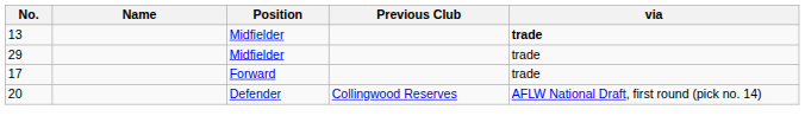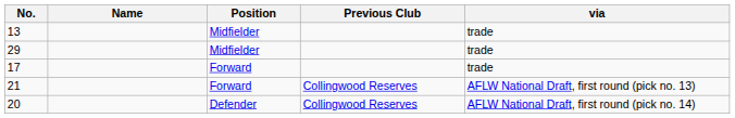13 | via: bold -> normal
+ row: 21 | Forward | Collingwood Reserves | AFLW National Draft, first round (pick no. 13)
